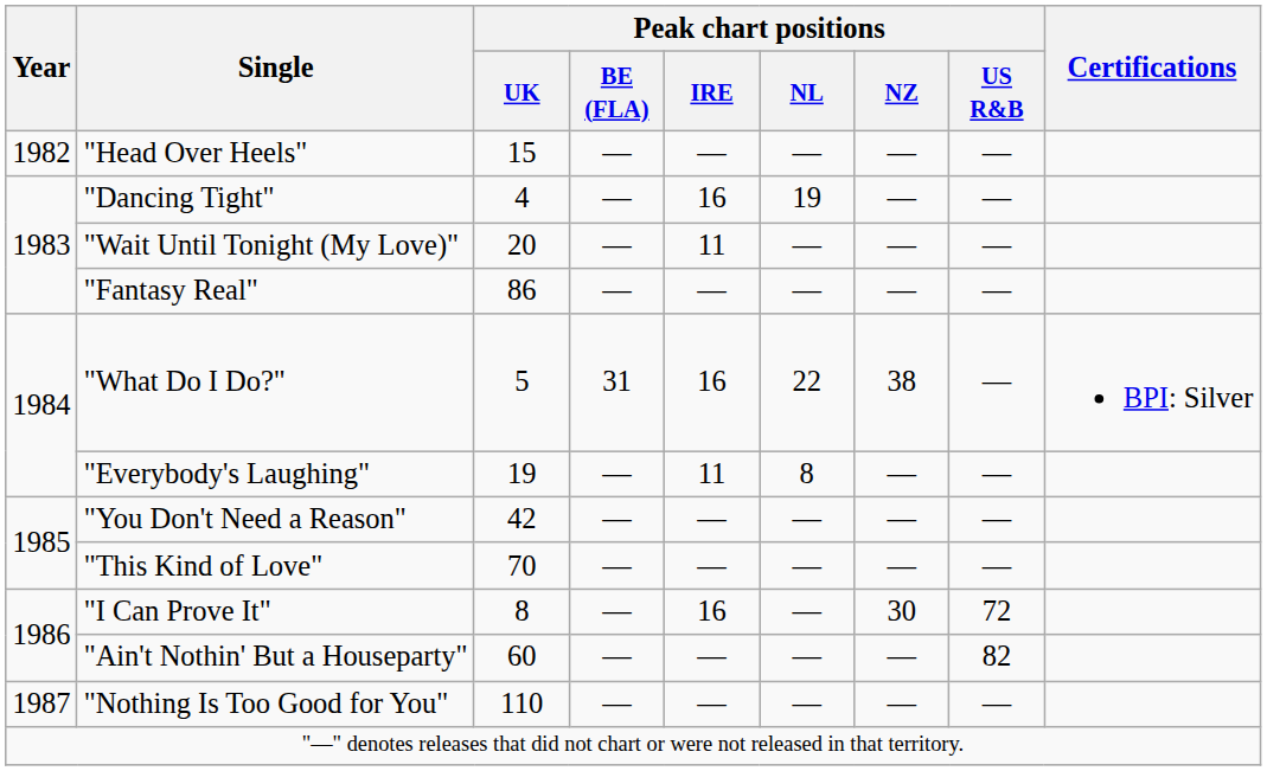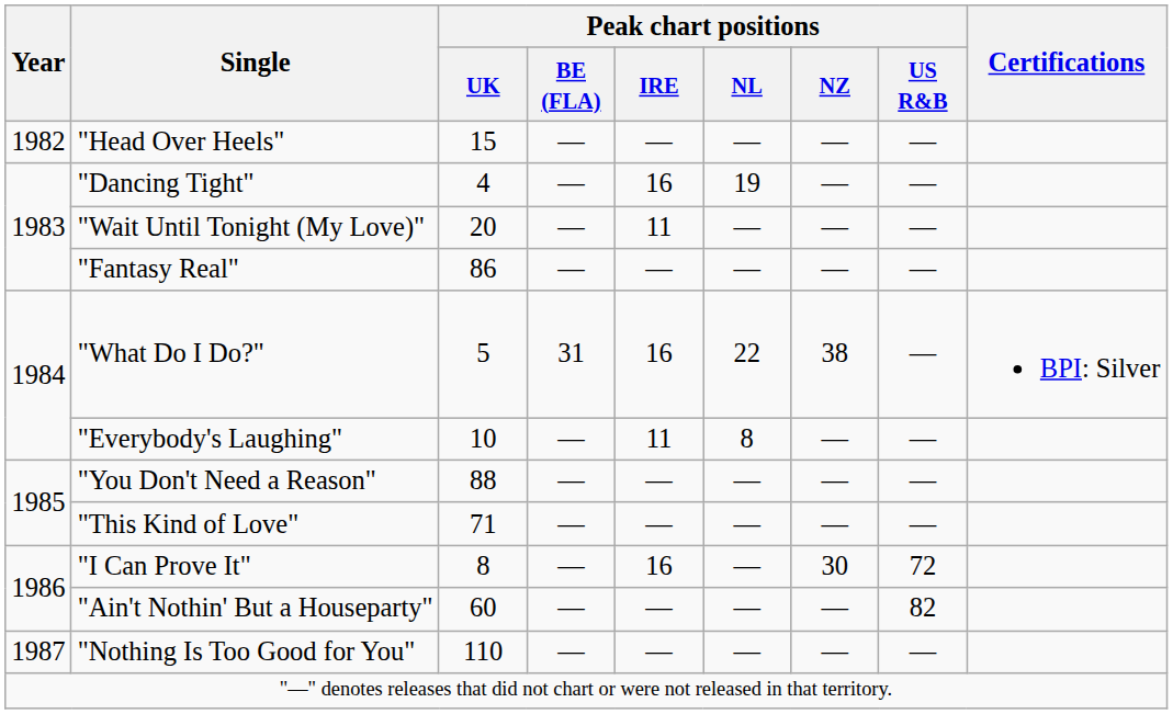"Everybody's Laughing" | Peak chart positions / UK: 19 -> 10
"You Don't Need a Reason" | Peak chart positions / UK: 42 -> 88
"This Kind of Love" | Peak chart positions / UK: 70 -> 71
